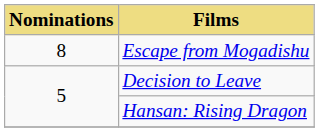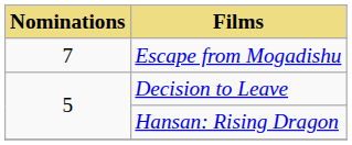Escape from Mogadishu | Nominations: 8 -> 7
